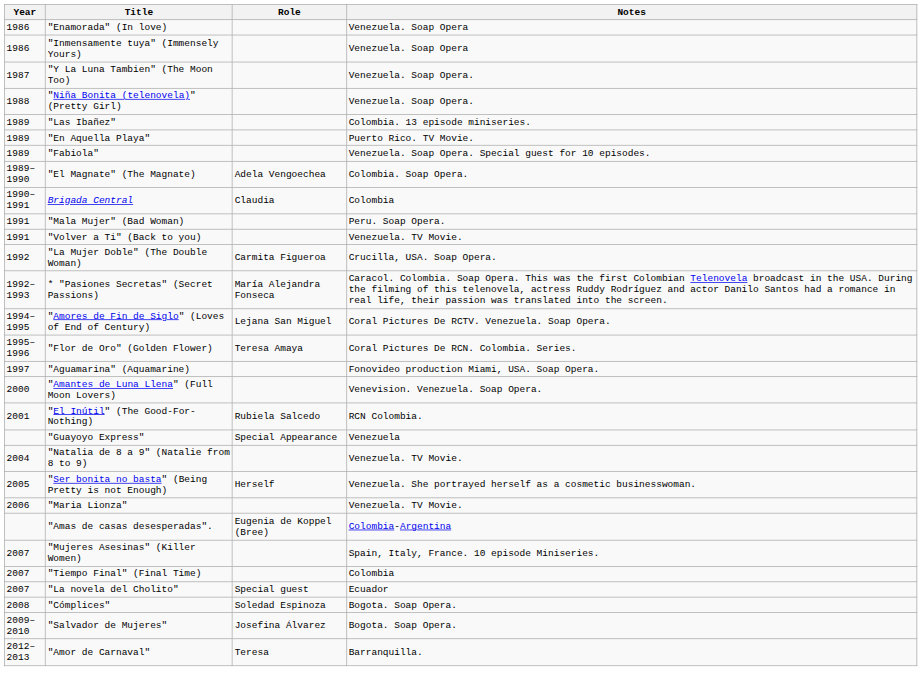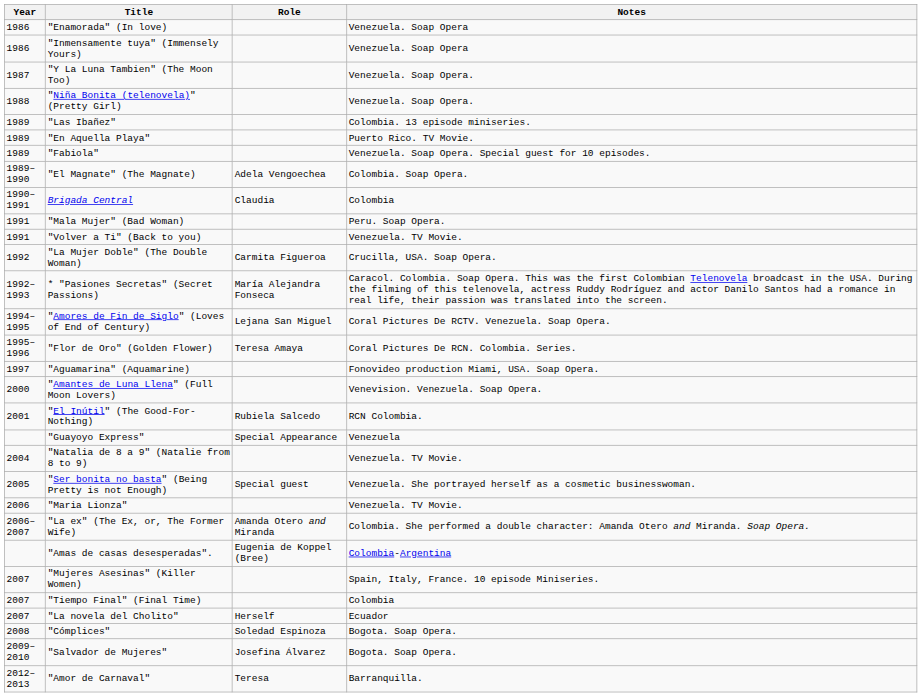"Ser bonita no basta" (Being Pretty is not Enough) | Role: Herself -> Special guest
+ row: 2006–2007 | "La ex" (The Ex, or, The Former Wife) | Amanda Otero and Miranda | Colombia. She performed a double character: Amanda Otero and Miranda. Soap Opera.
"La novela del Cholito" | Role: Special guest -> Herself
